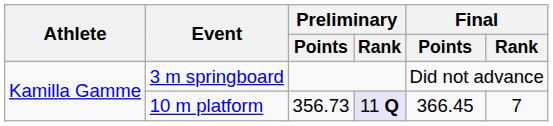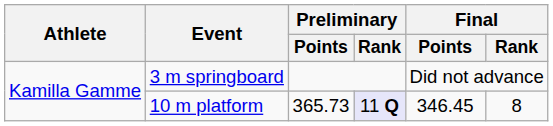10 m platform | Preliminary / Points: 356.73 -> 365.73
10 m platform | Final / Points: 366.45 -> 346.45
10 m platform | Final / Rank: 7 -> 8
